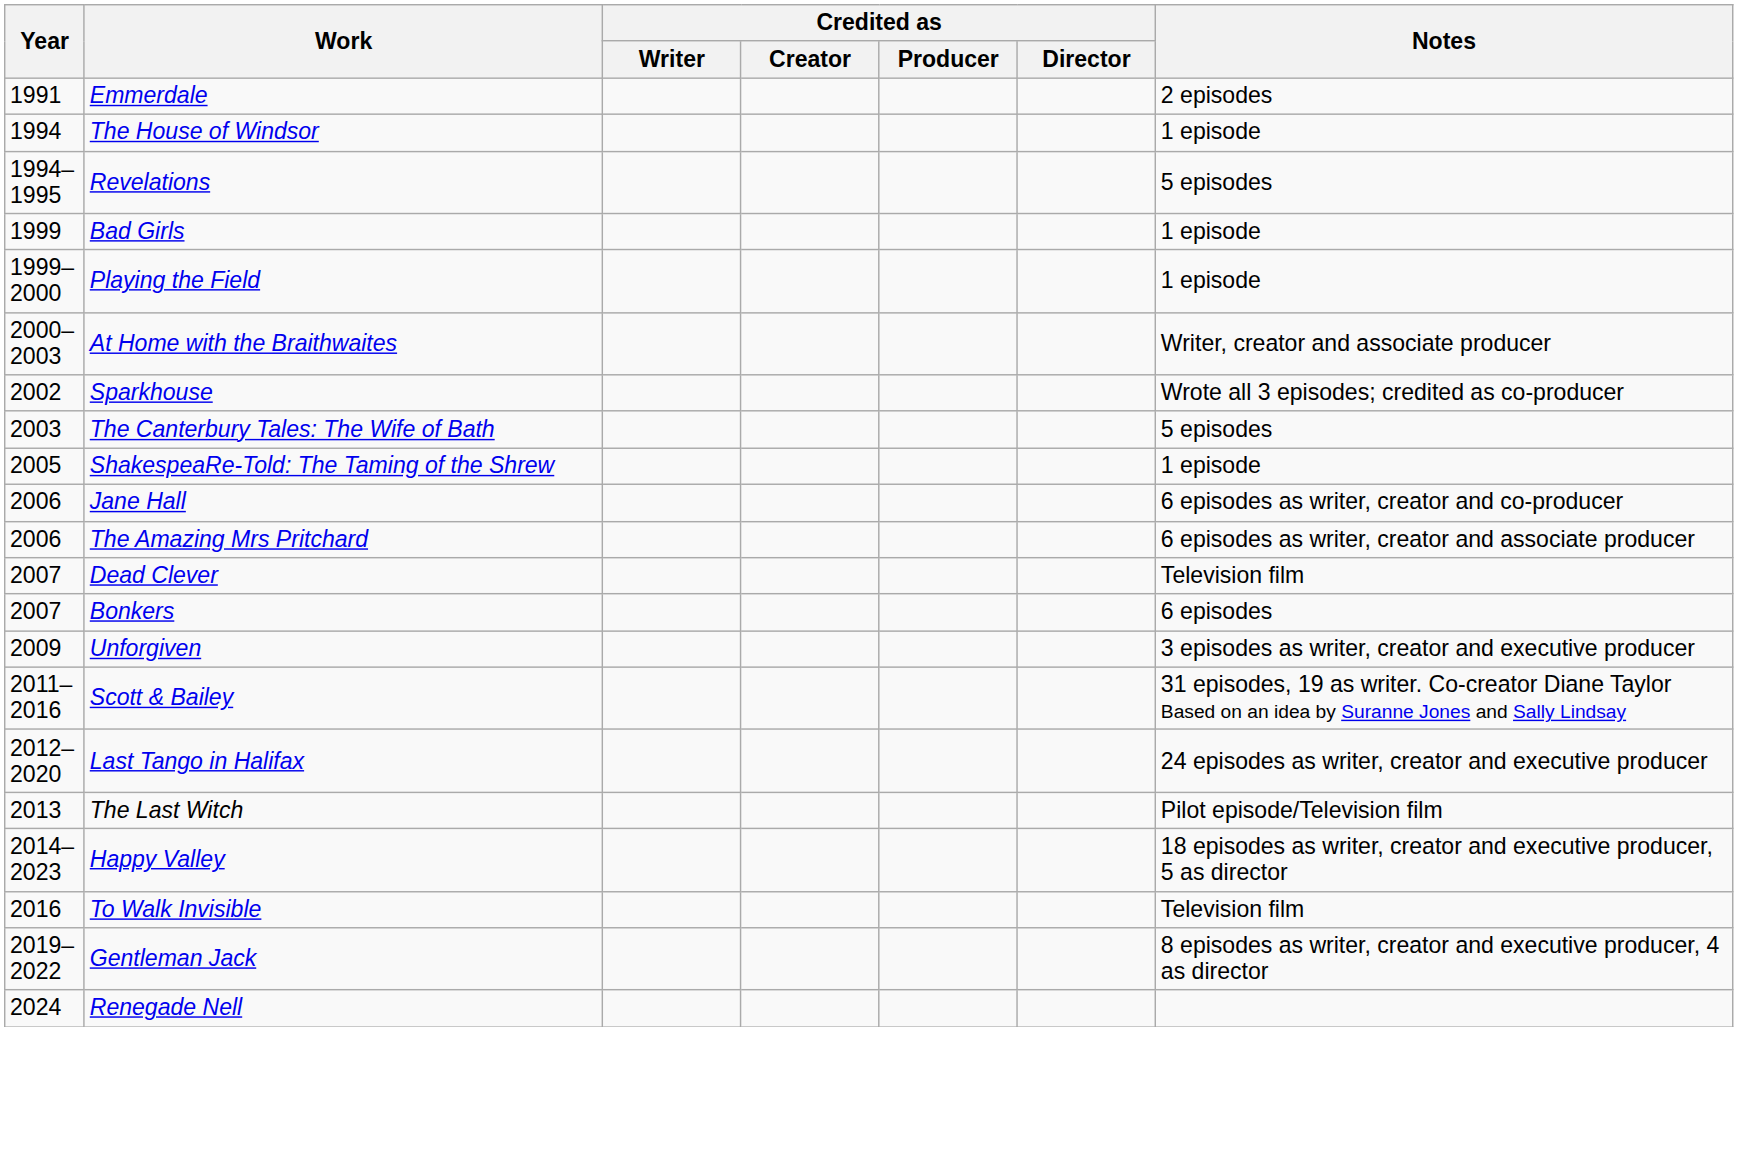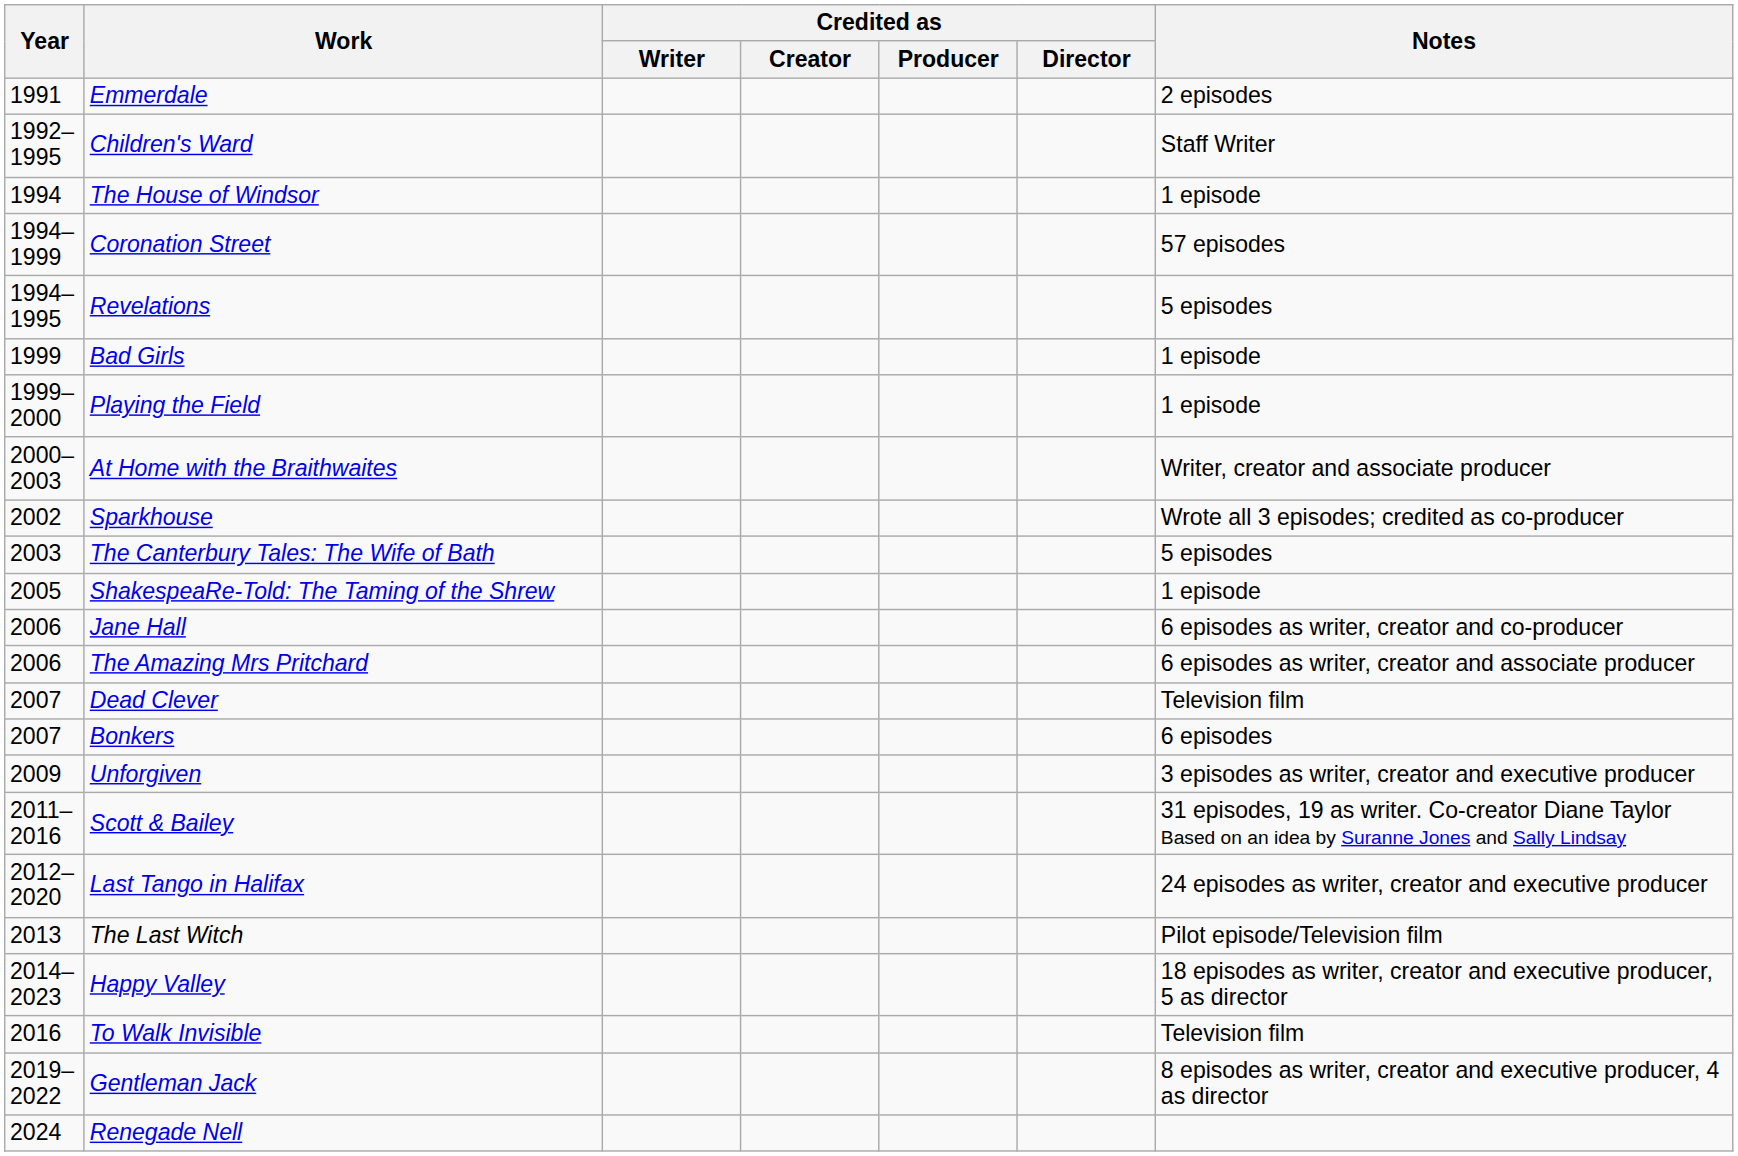+ row: 1992–1995 | Children's Ward | Staff Writer
+ row: 1994–1999 | Coronation Street | 57 episodes
